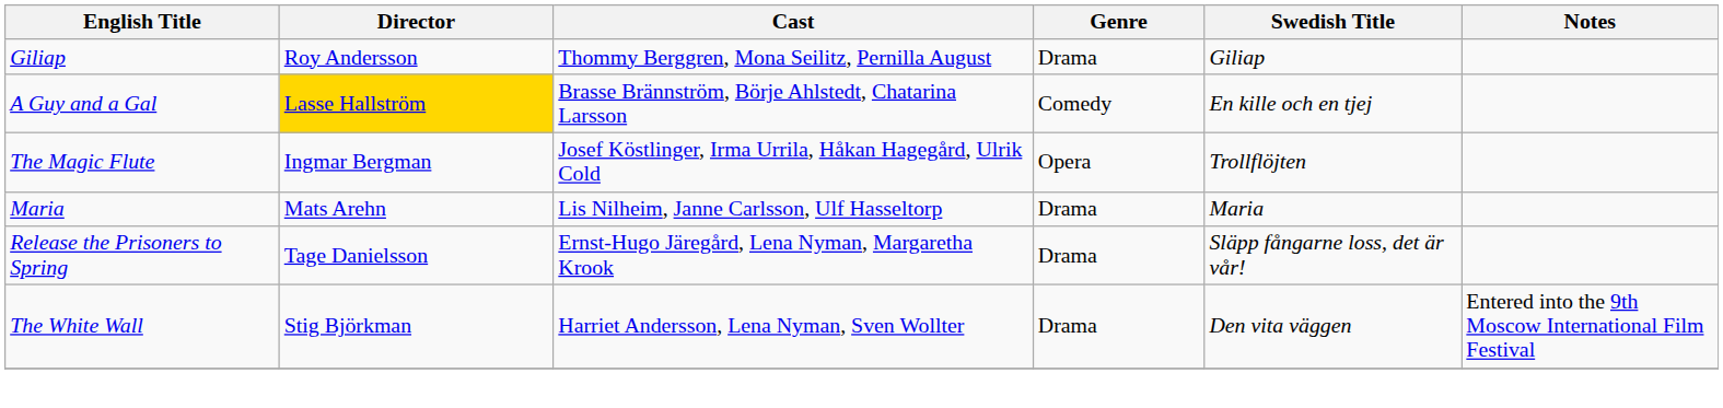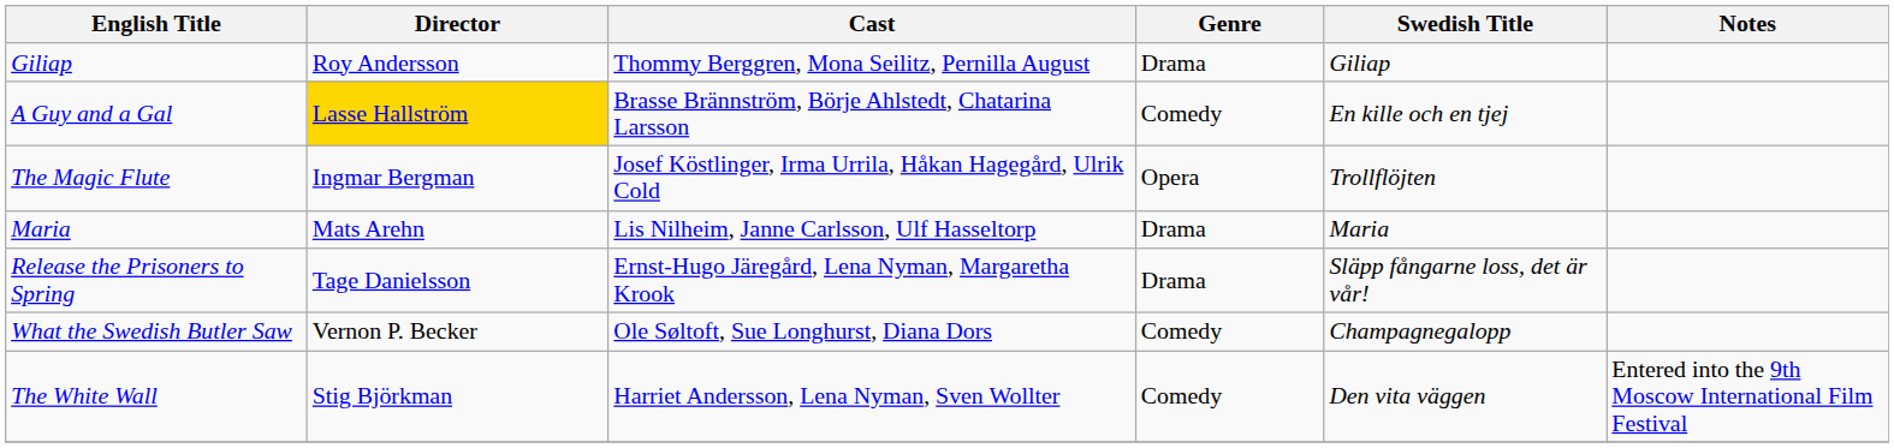+ row: What the Swedish Butler Saw | Vernon P. Becker | Ole Søltoft, Sue Longhurst, Diana Dors | Comedy | Champagnegalopp
The White Wall | Genre: Drama -> Comedy
